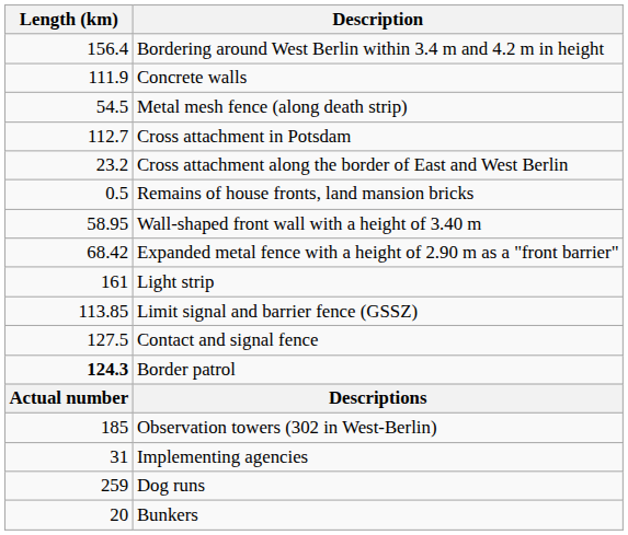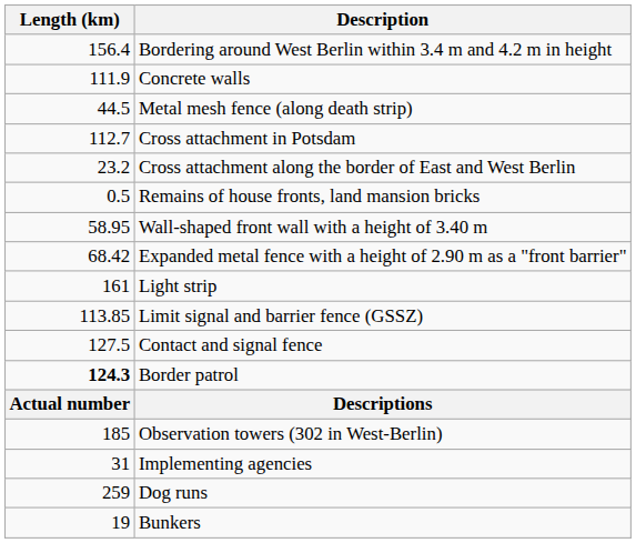Metal mesh fence (along death strip) | Length (km): 54.5 -> 44.5
Bunkers | Length (km): 20 -> 19
